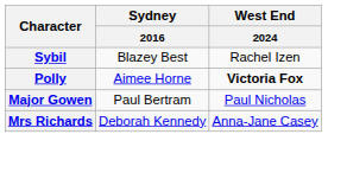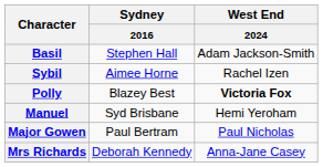+ row: Basil | Stephen Hall | Adam Jackson-Smith
Sybil | Sydney / 2016: Blazey Best -> Aimee Horne
Polly | Sydney / 2016: Aimee Horne -> Blazey Best
+ row: Manuel | Syd Brisbane | Hemi Yeroham
